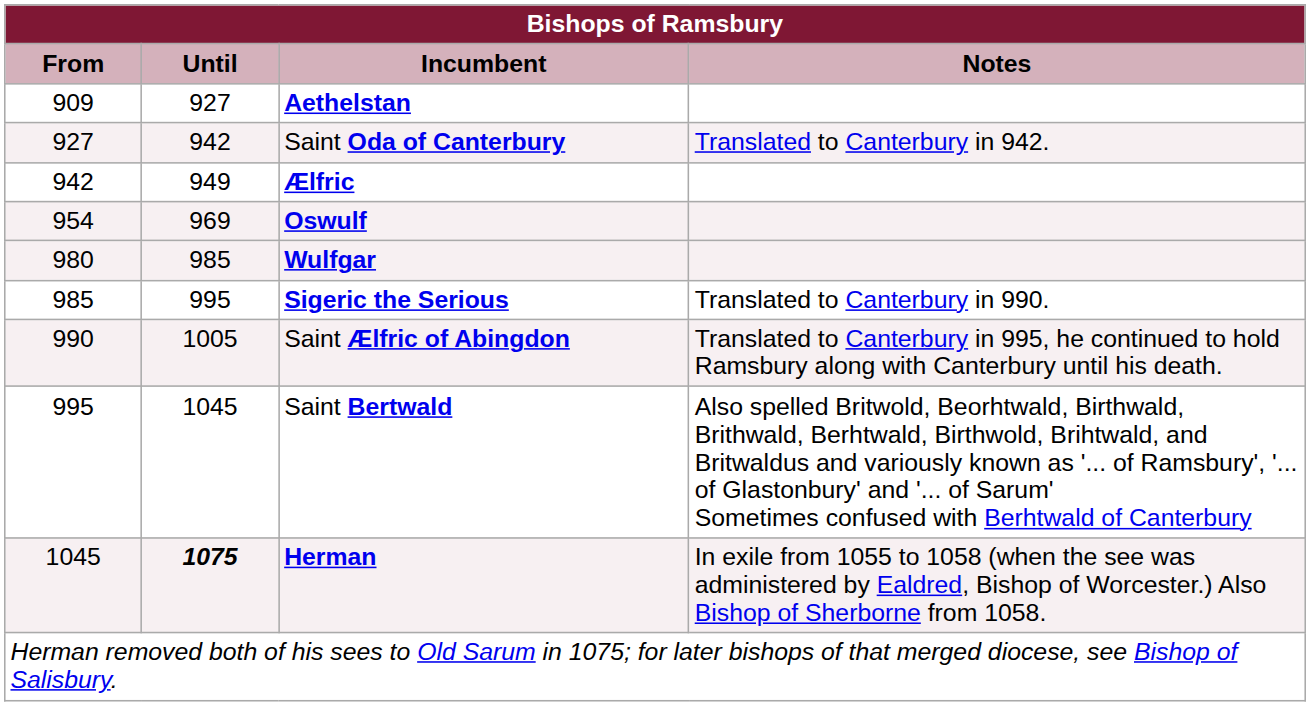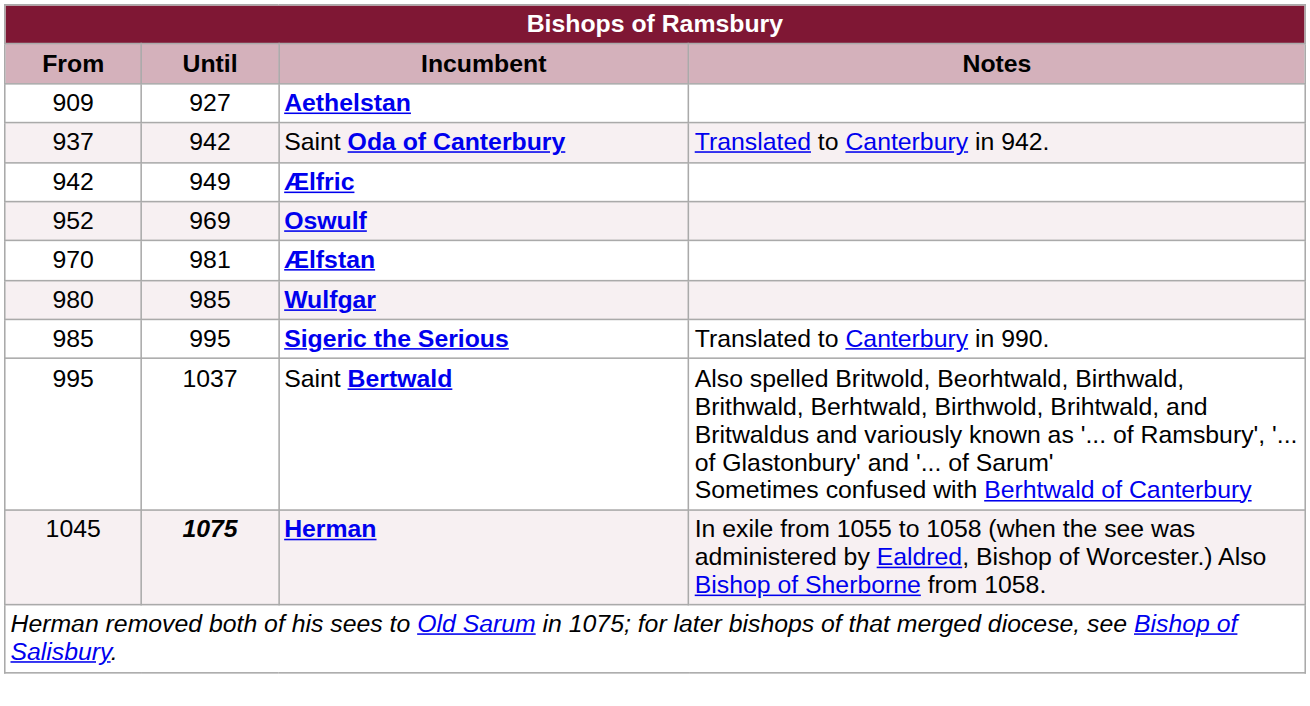Saint Oda of Canterbury | From: 927 -> 937
Oswulf | From: 954 -> 952
+ row: 970 | 981 | Ælfstan
- row: 990 | 1005 | Saint Ælfric of Abingdon | Translated to Canterbury in 995, he continued to hold Ramsbury along with Canterbury until his death.
Saint Bertwald | Until: 1045 -> 1037
